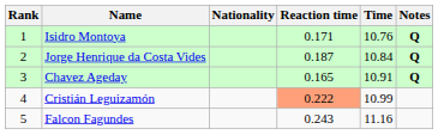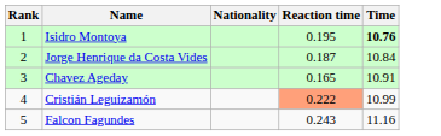- column: Notes | Q | Q | Q
Isidro Montoya | Reaction time: 0.171 -> 0.195
Isidro Montoya | Time: normal -> bold
